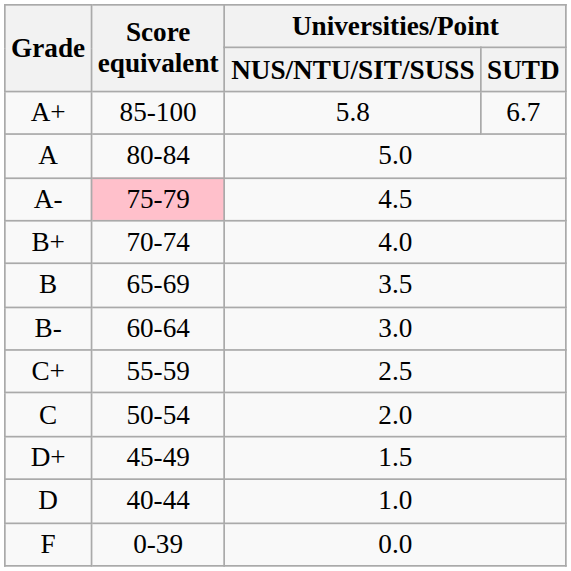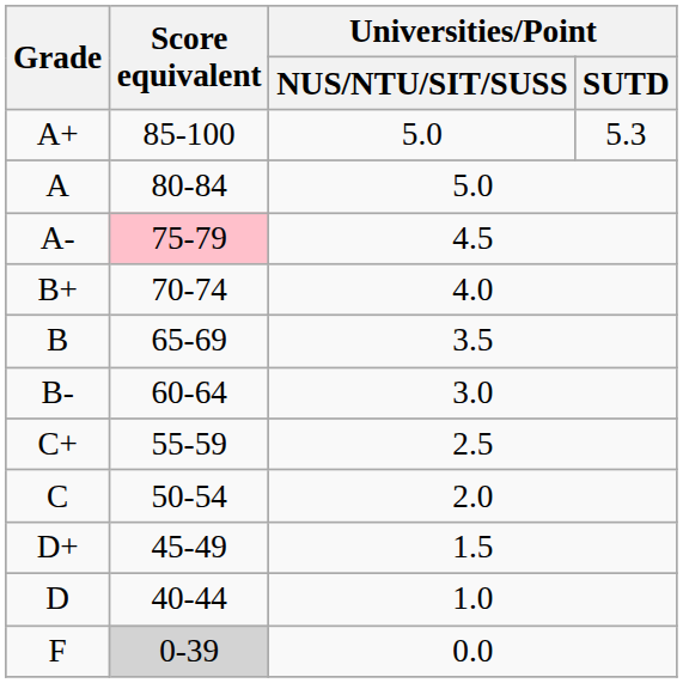A+ | Universities/Point / NUS/NTU/SIT/SUSS: 5.8 -> 5.0
A+ | Universities/Point / SUTD: 6.7 -> 5.3
F | Score equivalent: no background -> lightgrey background
